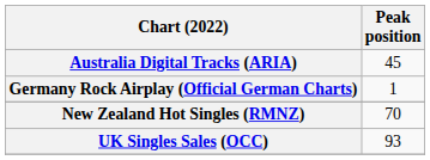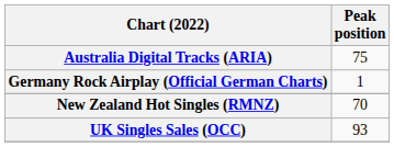Australia Digital Tracks (ARIA) | Peak position: 45 -> 75
